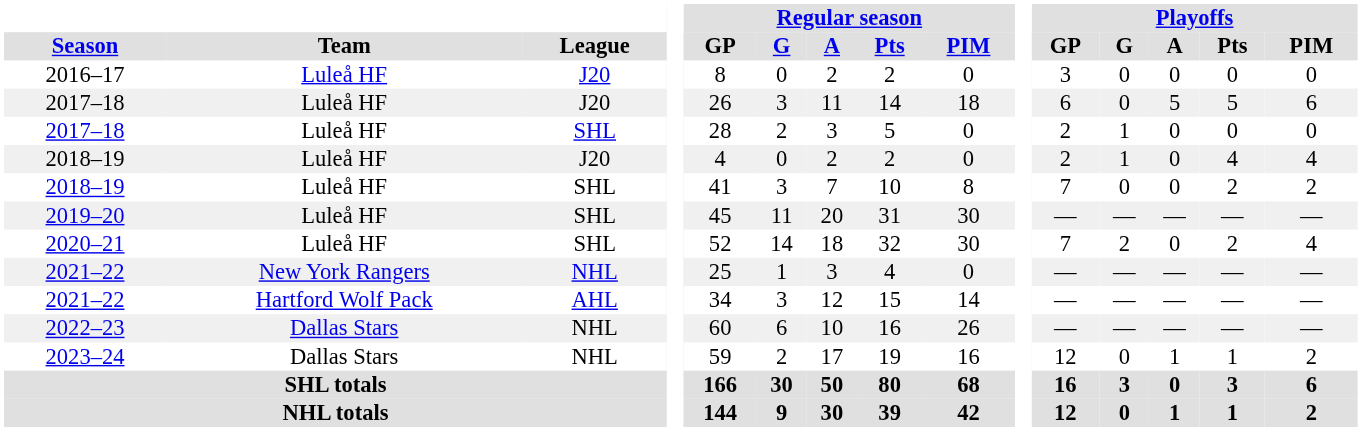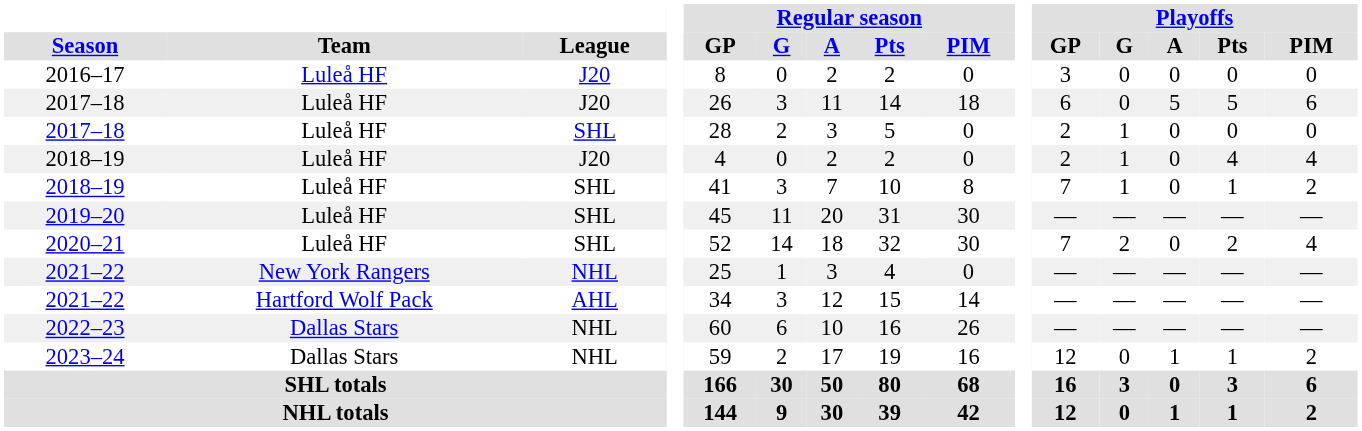2018–19 / SHL | Playoffs / G: 0 -> 1
2018–19 / SHL | Playoffs / Pts: 2 -> 1
